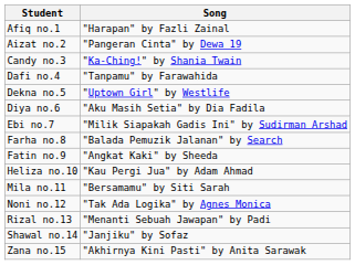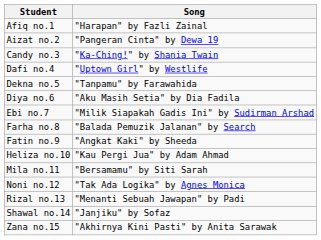Dafi no.4 | Song: "Tanpamu" by Farawahida -> "Uptown Girl" by Westlife
Dekna no.5 | Song: "Uptown Girl" by Westlife -> "Tanpamu" by Farawahida
